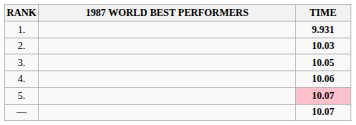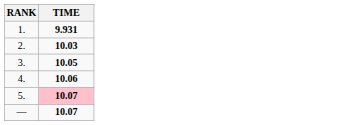- column: 1987 WORLD BEST PERFORMERS
